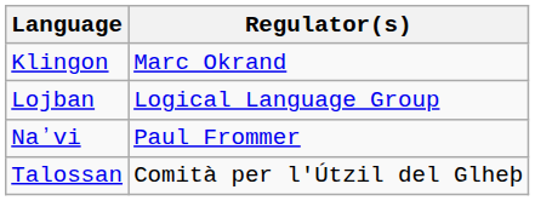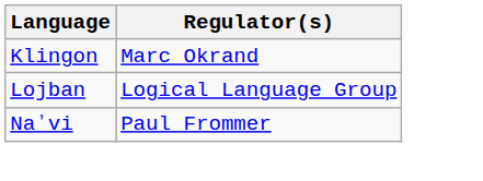- row: Talossan | Comità per l'Útzil del Glheþ
